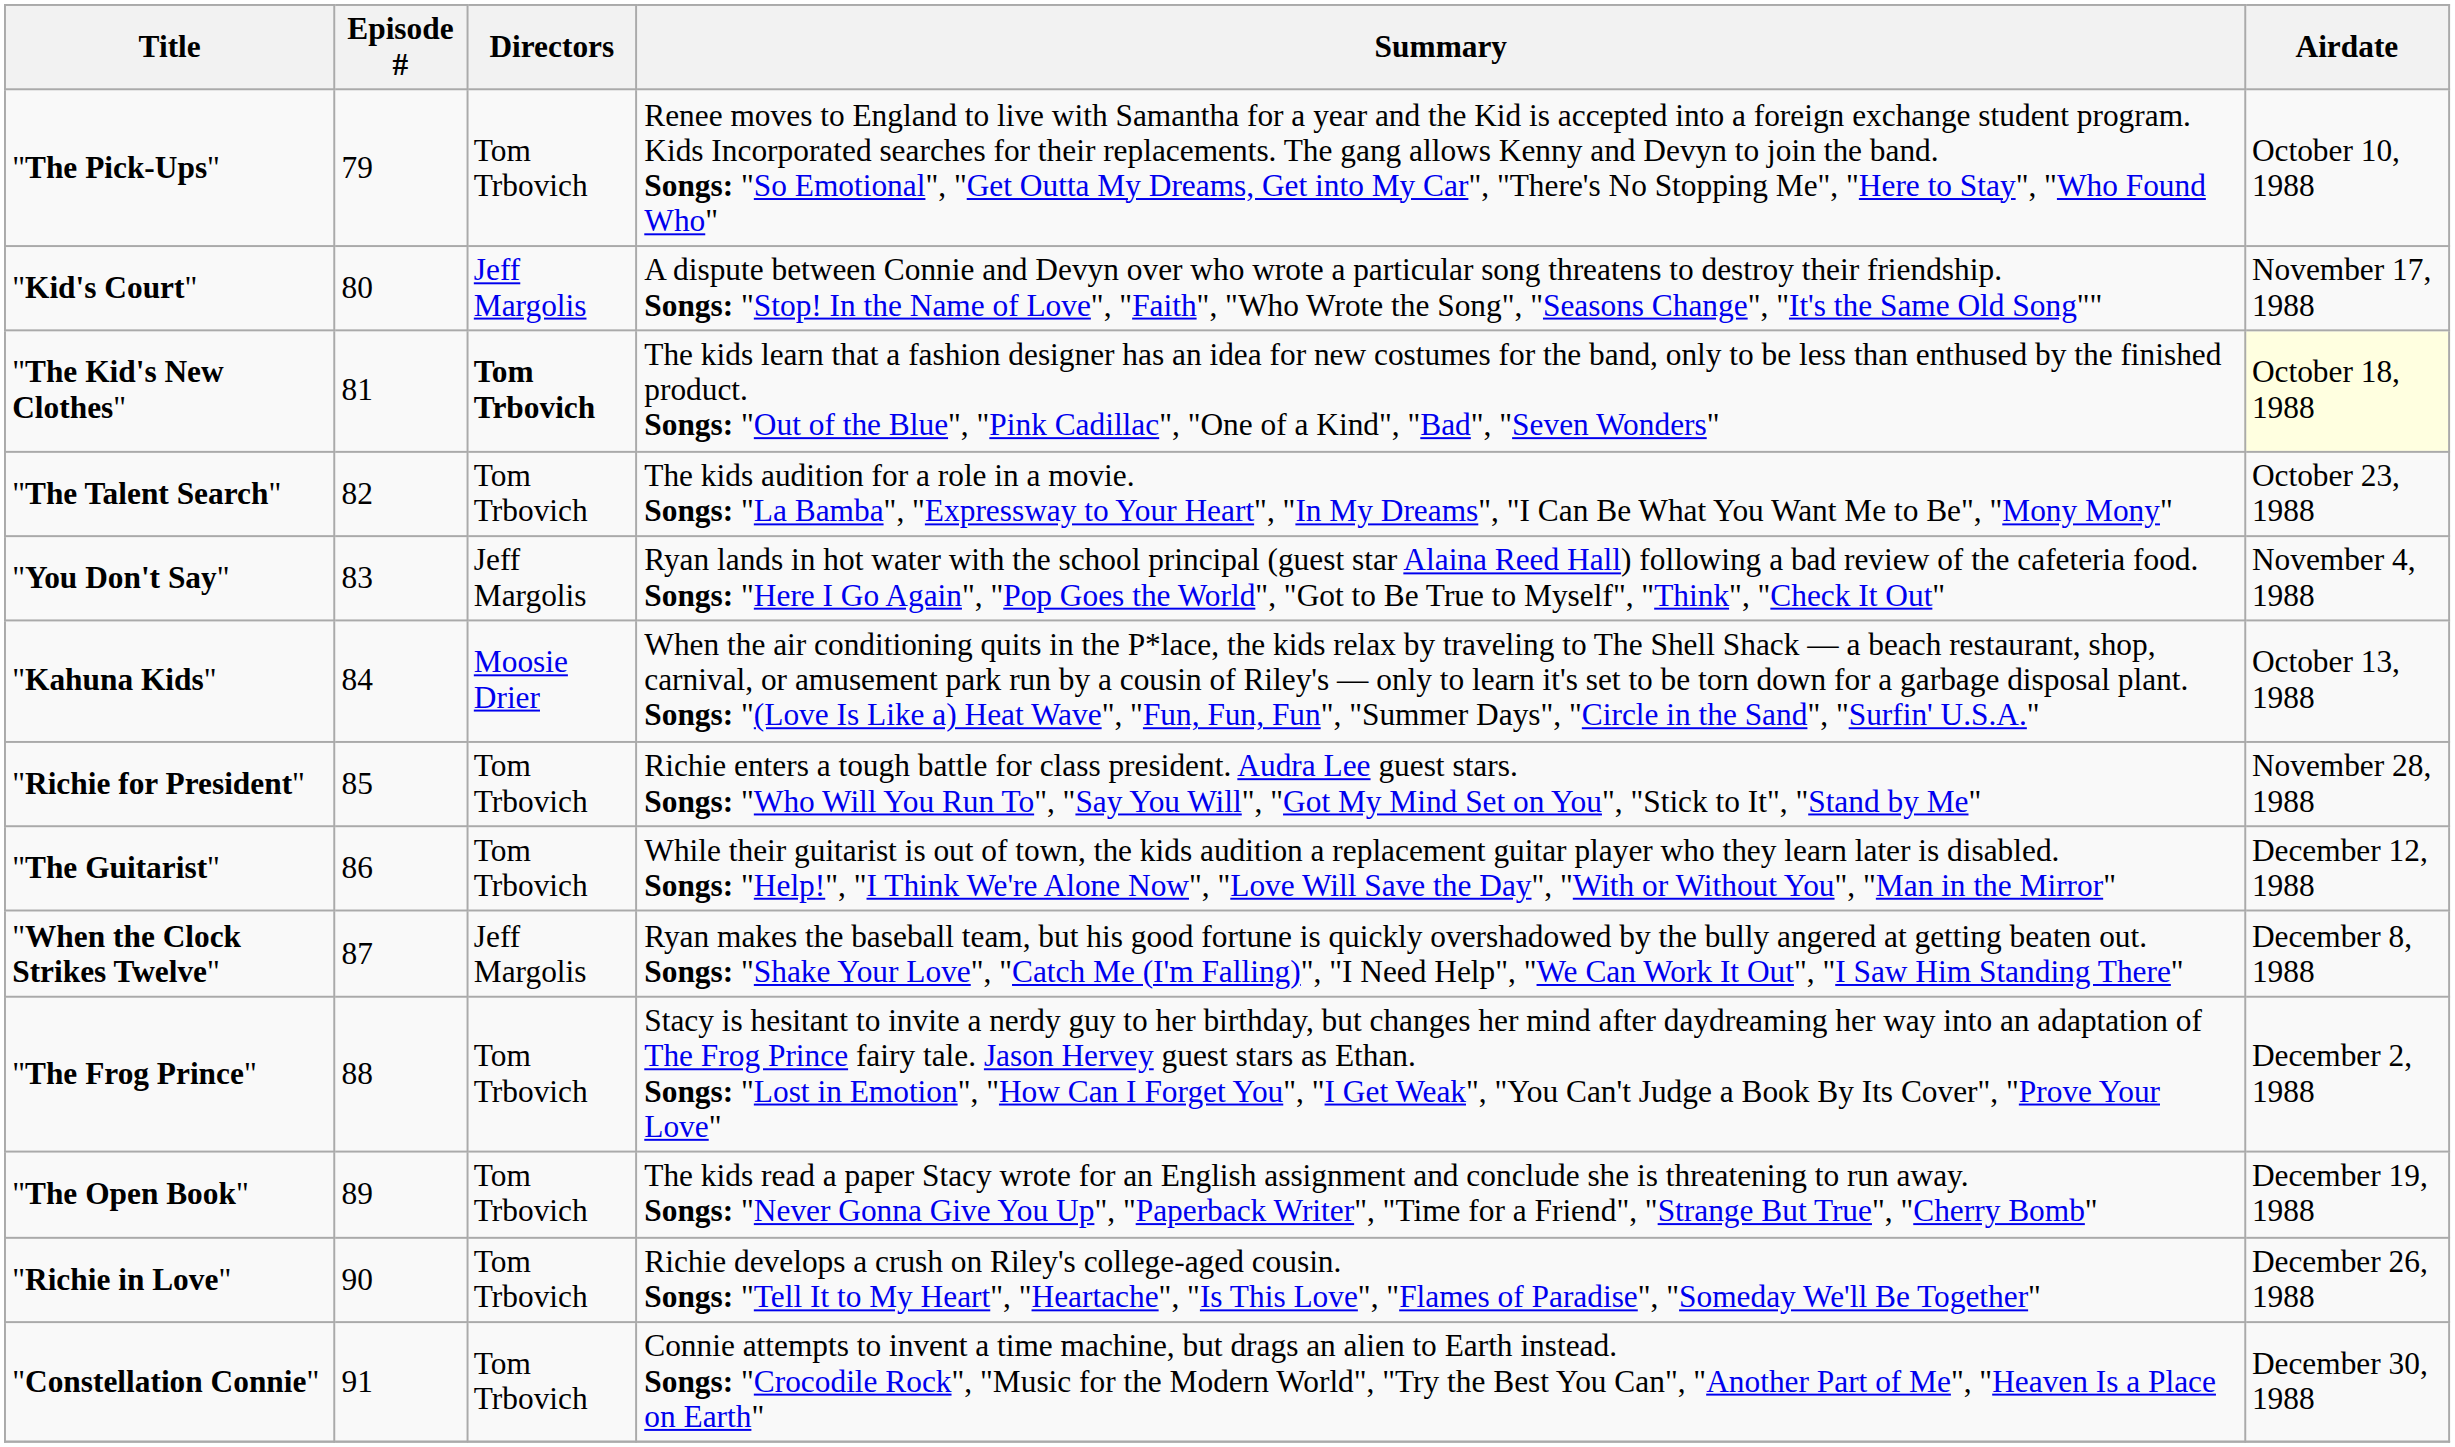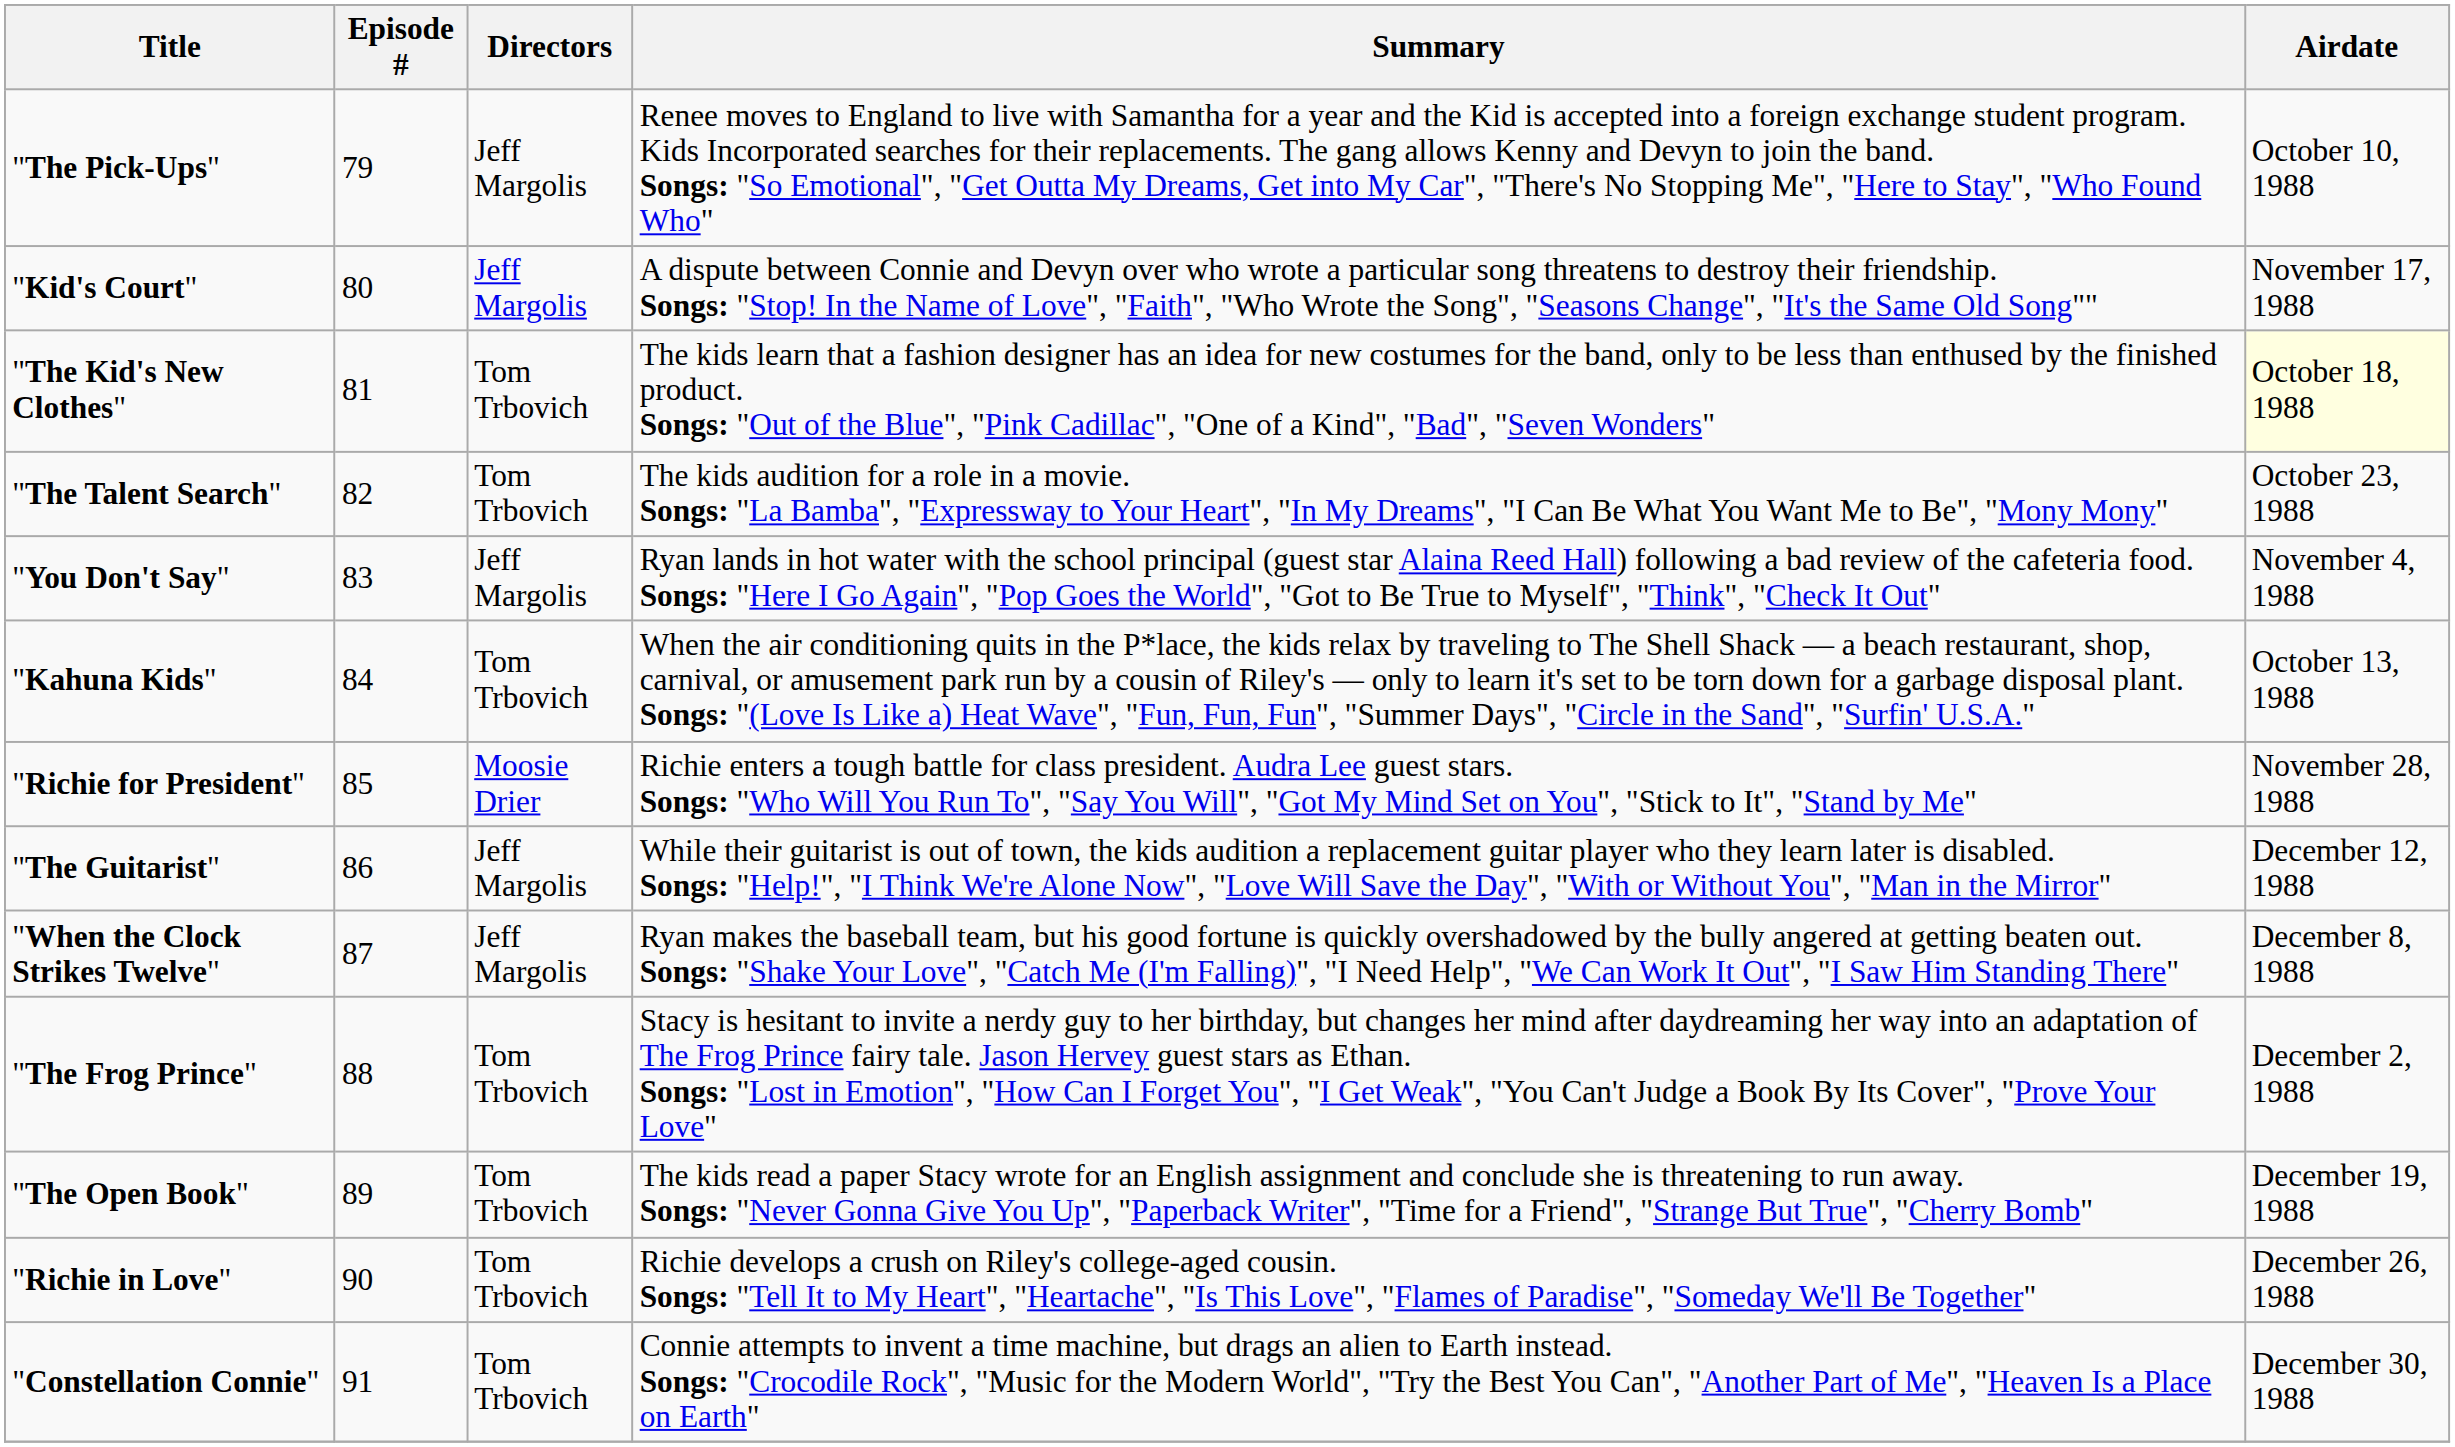"The Pick-Ups" | Directors: Tom Trbovich -> Jeff Margolis
"The Kid's New Clothes" | Directors: bold -> normal
"Kahuna Kids" | Directors: Moosie Drier -> Tom Trbovich
"Richie for President" | Directors: Tom Trbovich -> Moosie Drier
"The Guitarist" | Directors: Tom Trbovich -> Jeff Margolis
